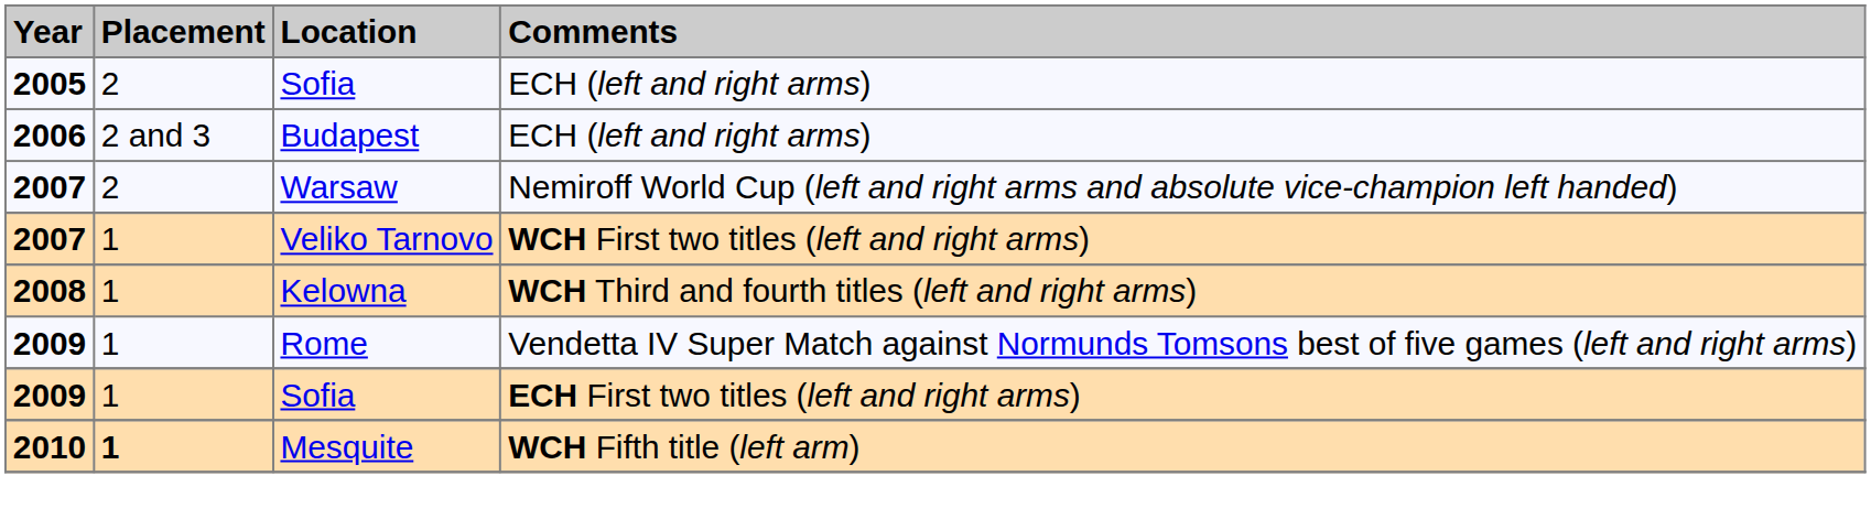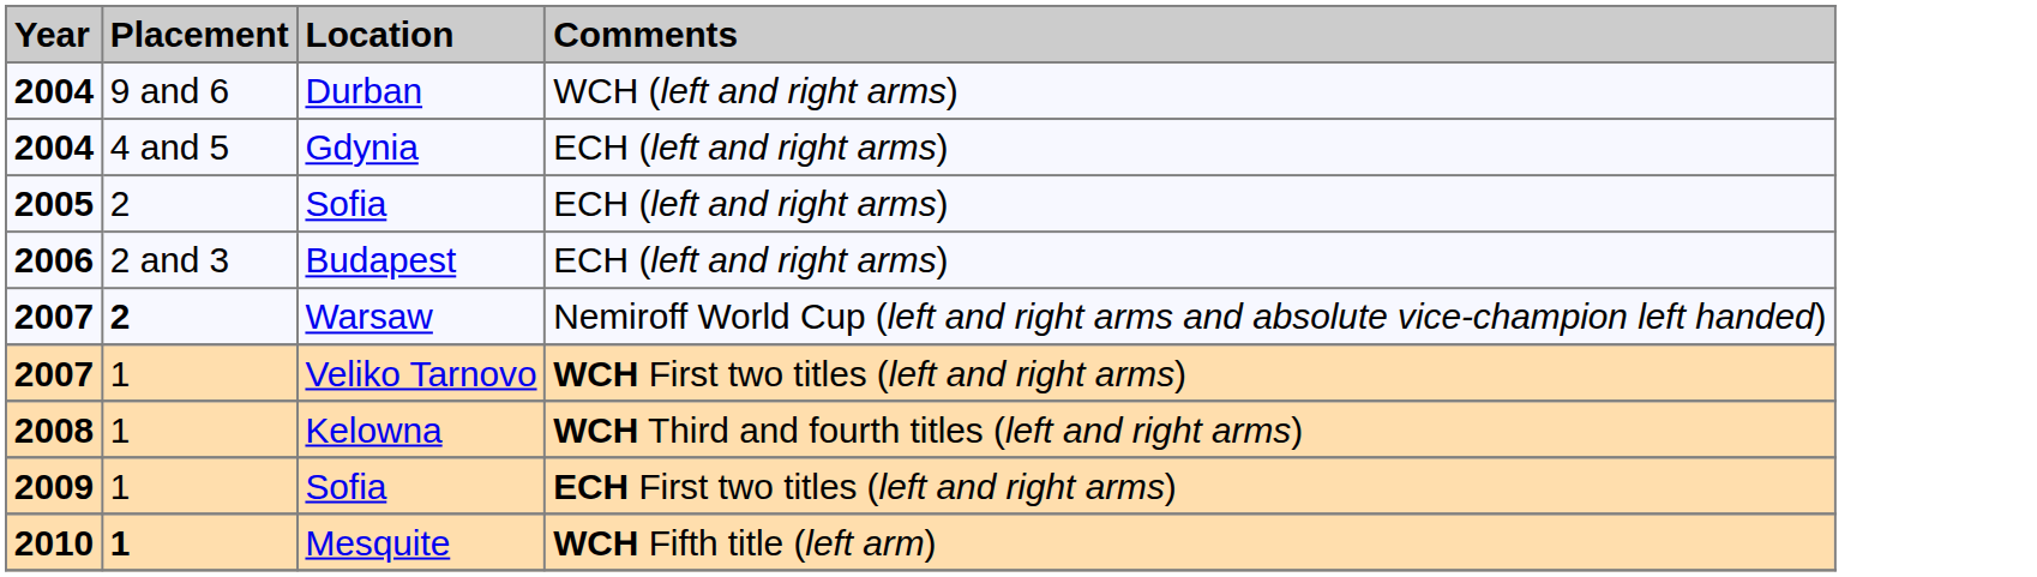+ row: 2004 | 9 and 6 | Durban | WCH (left and right arms)
+ row: 2004 | 4 and 5 | Gdynia | ECH (left and right arms)
Warsaw | Placement: normal -> bold
- row: 2009 | 1 | Rome | Vendetta IV Super Match against Normunds Tomsons best of five games (left and right arms)
